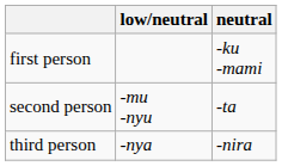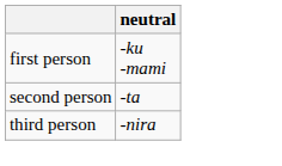- column: low/neutral | -mu -nyu | -nya
